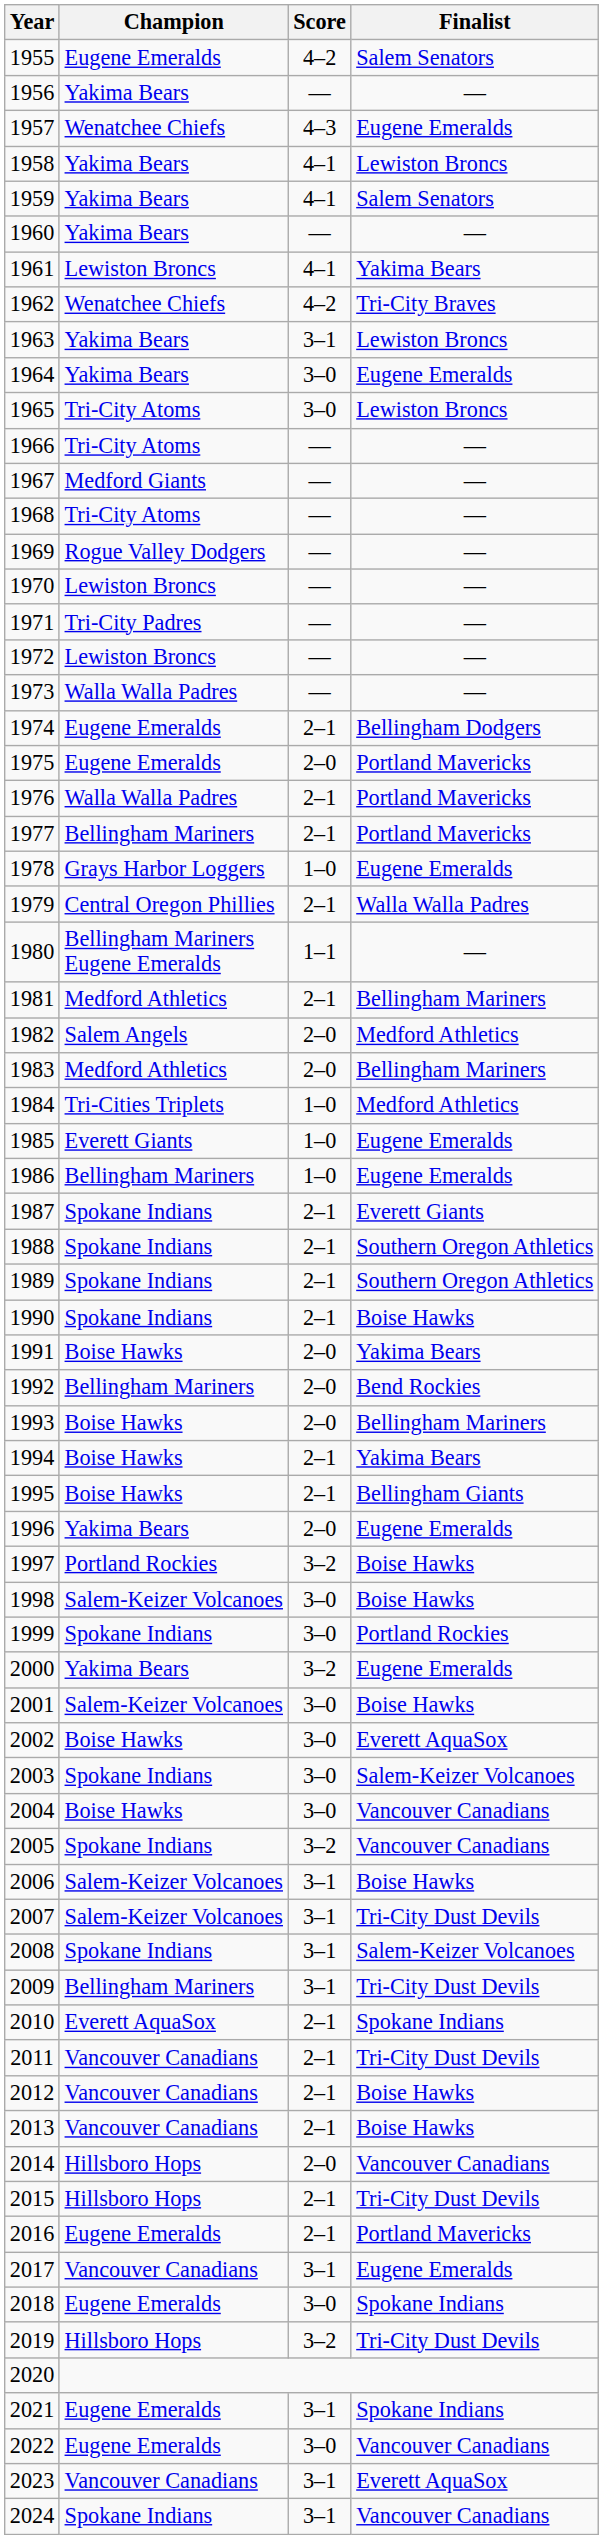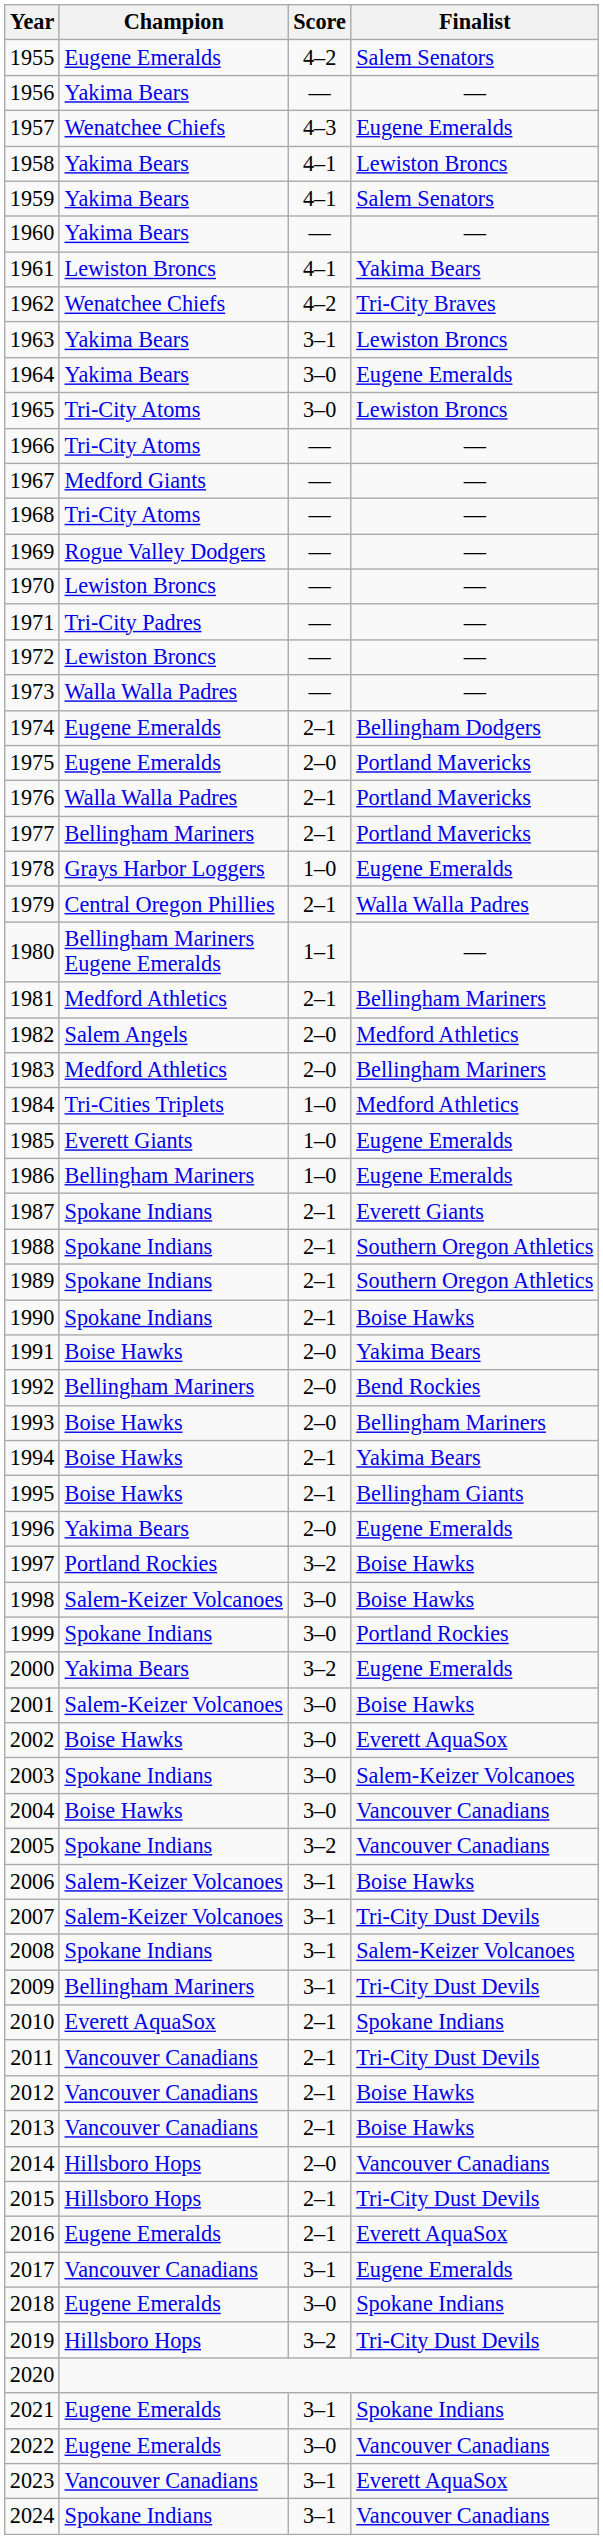2016 | Finalist: Portland Mavericks -> Everett AquaSox
